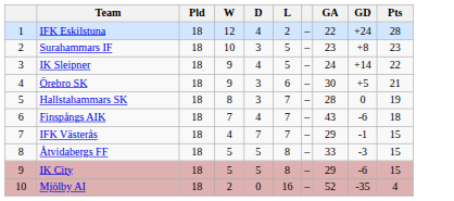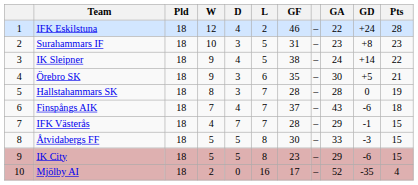+ column: GF | 46 | 31 | 38 | 35 | 28 | 37 | 28 | 30 | 23 | 17
